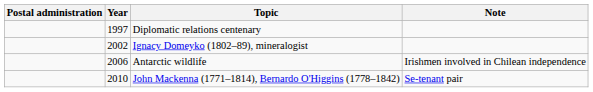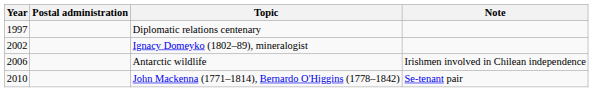columns swapped: Year <-> Postal administration
